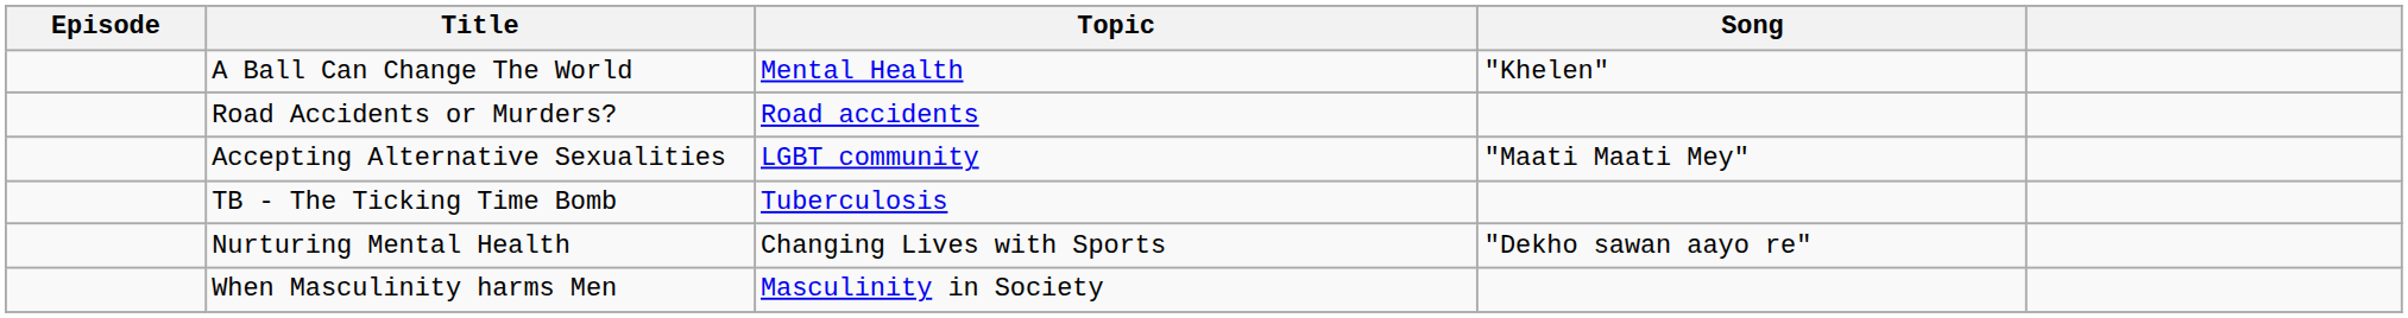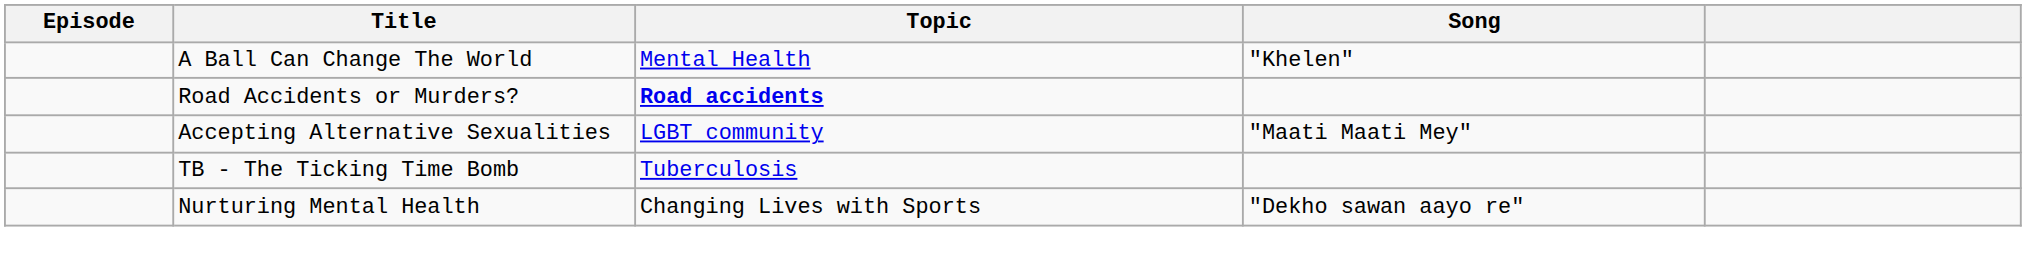Road Accidents or Murders? | Topic: normal -> bold
- row: When Masculinity harms Men | Masculinity in Society
